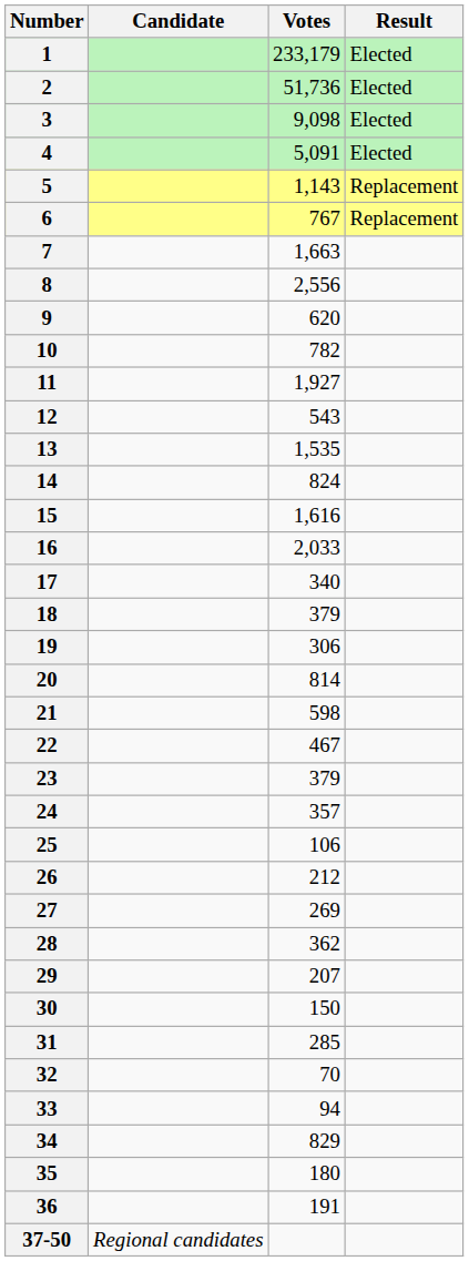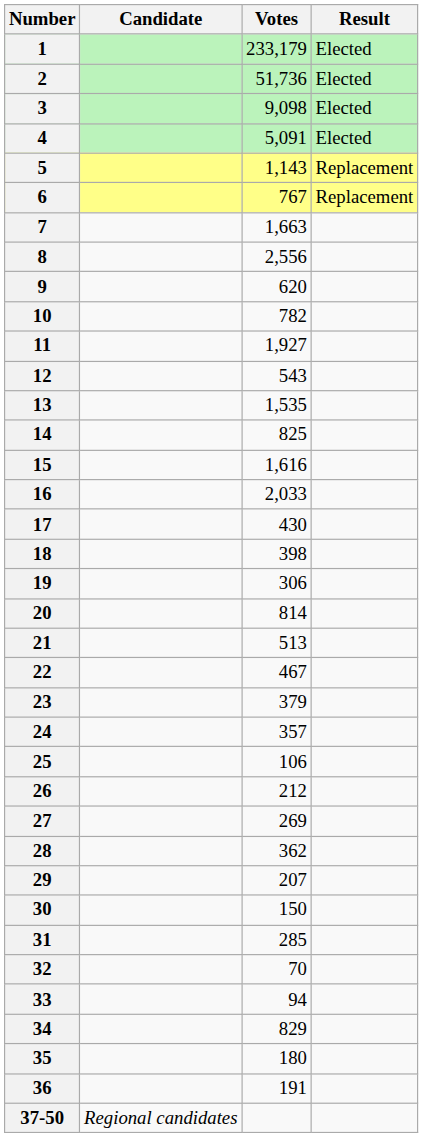14 | Votes: 824 -> 825
17 | Votes: 340 -> 430
18 | Votes: 379 -> 398
21 | Votes: 598 -> 513
